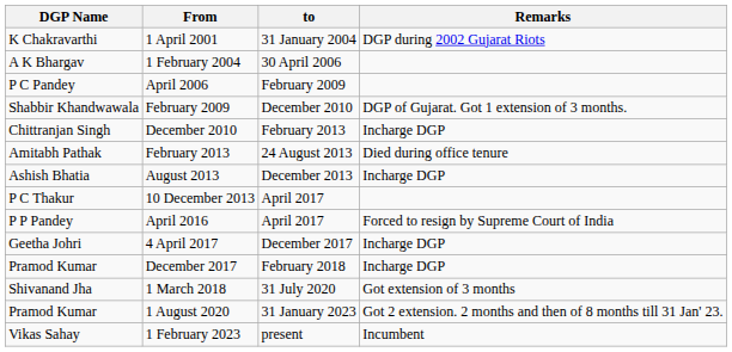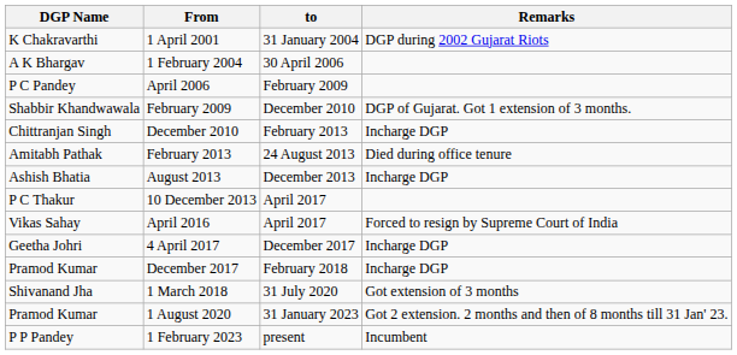April 2016 | DGP Name: P P Pandey -> Vikas Sahay
1 February 2023 | DGP Name: Vikas Sahay -> P P Pandey
